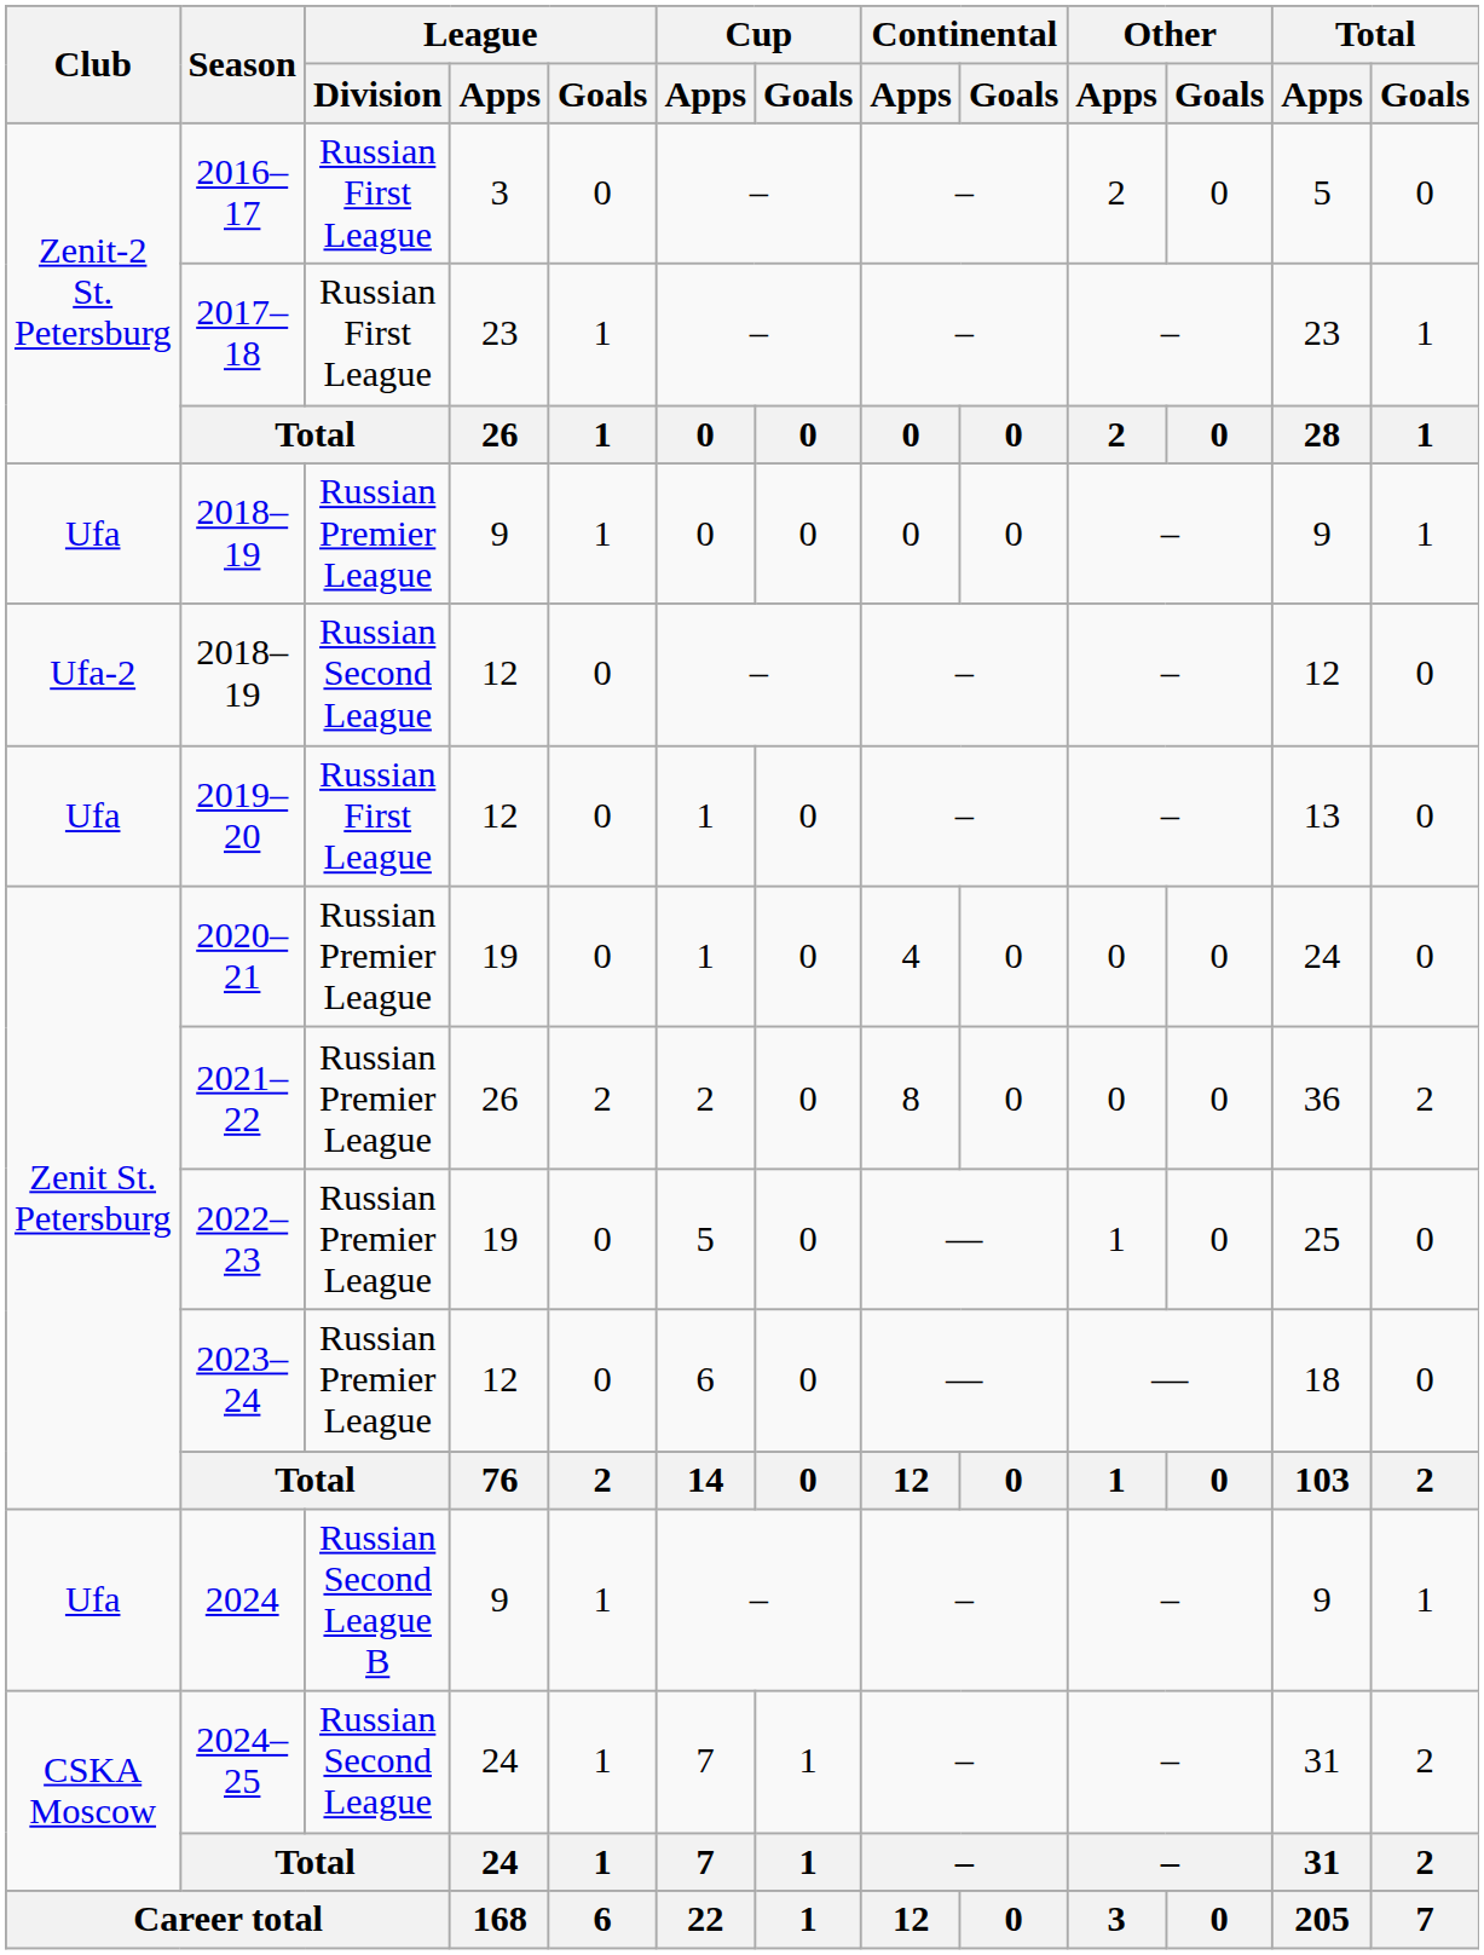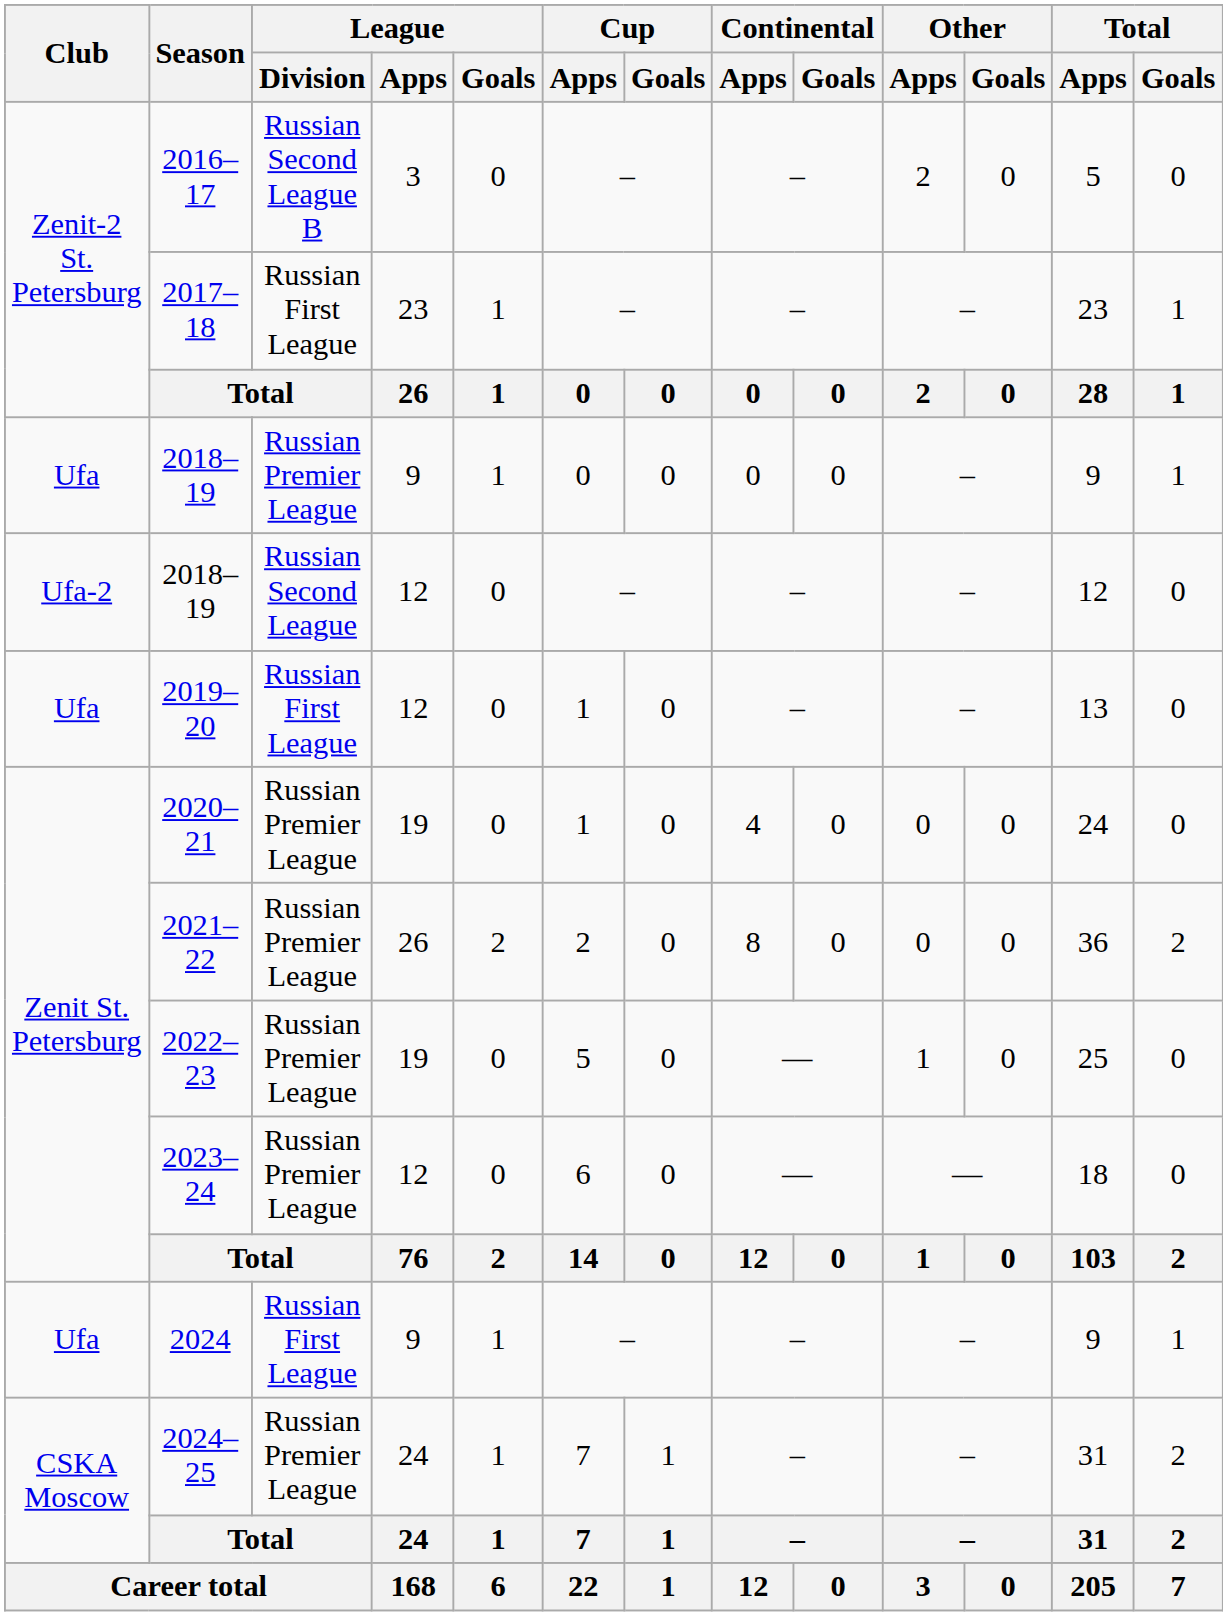2016–17 | League / Division: Russian First League -> Russian Second League B
2024 | League / Division: Russian Second League B -> Russian First League
2024–25 | League / Division: Russian Second League -> Russian Premier League
